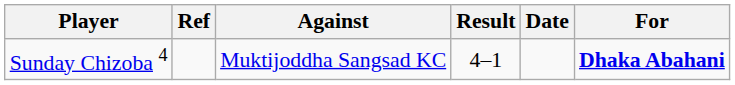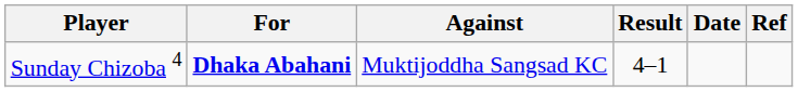columns swapped: For <-> Ref
